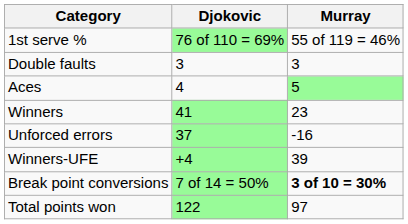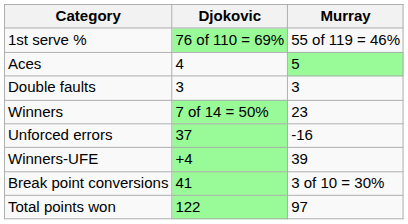rows swapped: Aces <-> Double faults
Winners | Djokovic: 41 -> 7 of 14 = 50%
Break point conversions | Djokovic: 7 of 14 = 50% -> 41
Break point conversions | Murray: bold -> normal
